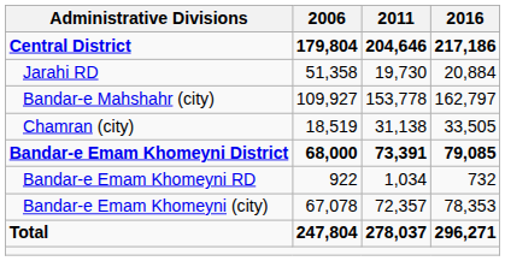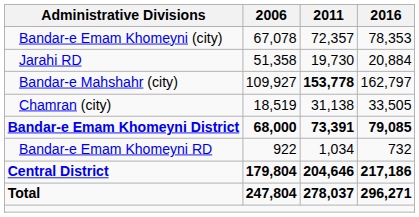rows swapped: Central District <-> Bandar-e Emam Khomeyni (city)
Bandar-e Mahshahr (city) | 2011: normal -> bold
